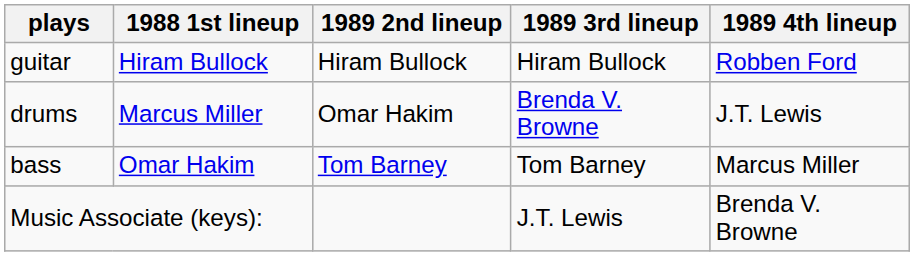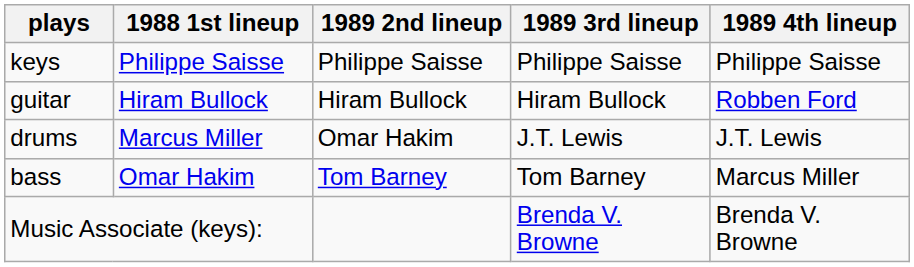+ row: keys | Philippe Saisse | Philippe Saisse | Philippe Saisse | Philippe Saisse
drums | 1989 3rd lineup: Brenda V. Browne -> J.T. Lewis
Music Associate (keys): | 1989 3rd lineup: J.T. Lewis -> Brenda V. Browne
